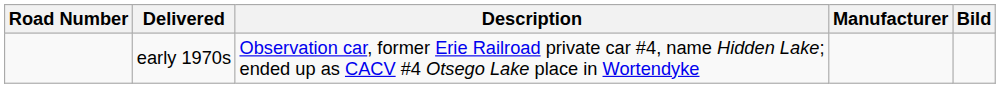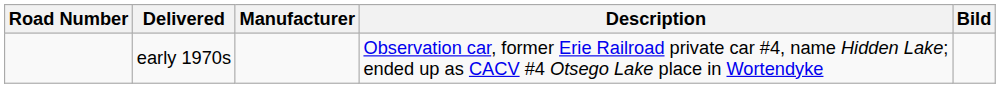columns swapped: Manufacturer <-> Description
